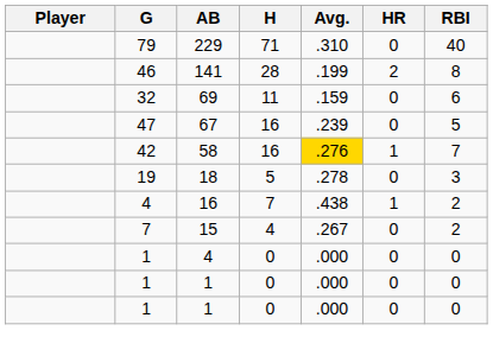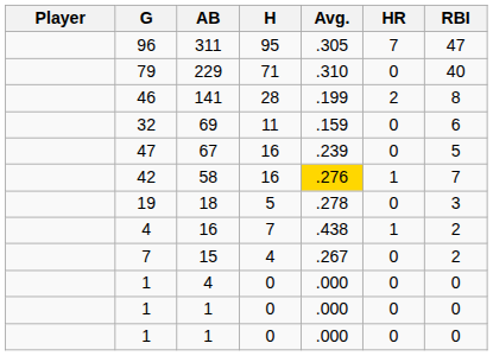+ row: 96 | 311 | 95 | .305 | 7 | 47
